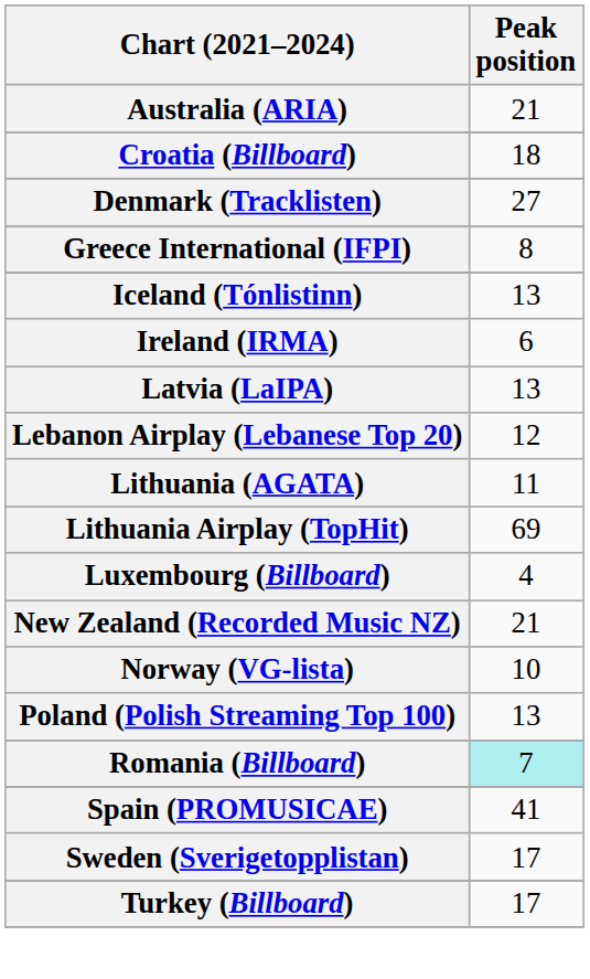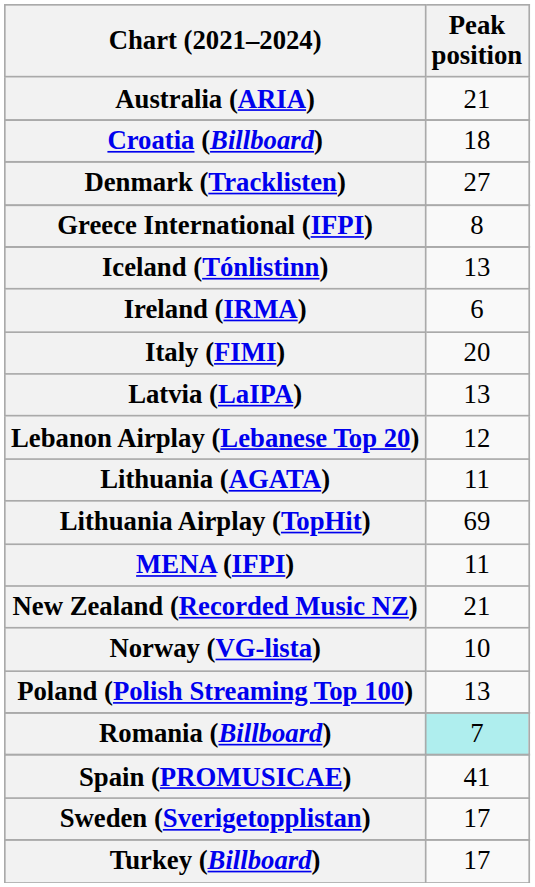+ row: Italy (FIMI) | 20
- row: Luxembourg (Billboard) | 4
+ row: MENA (IFPI) | 11
